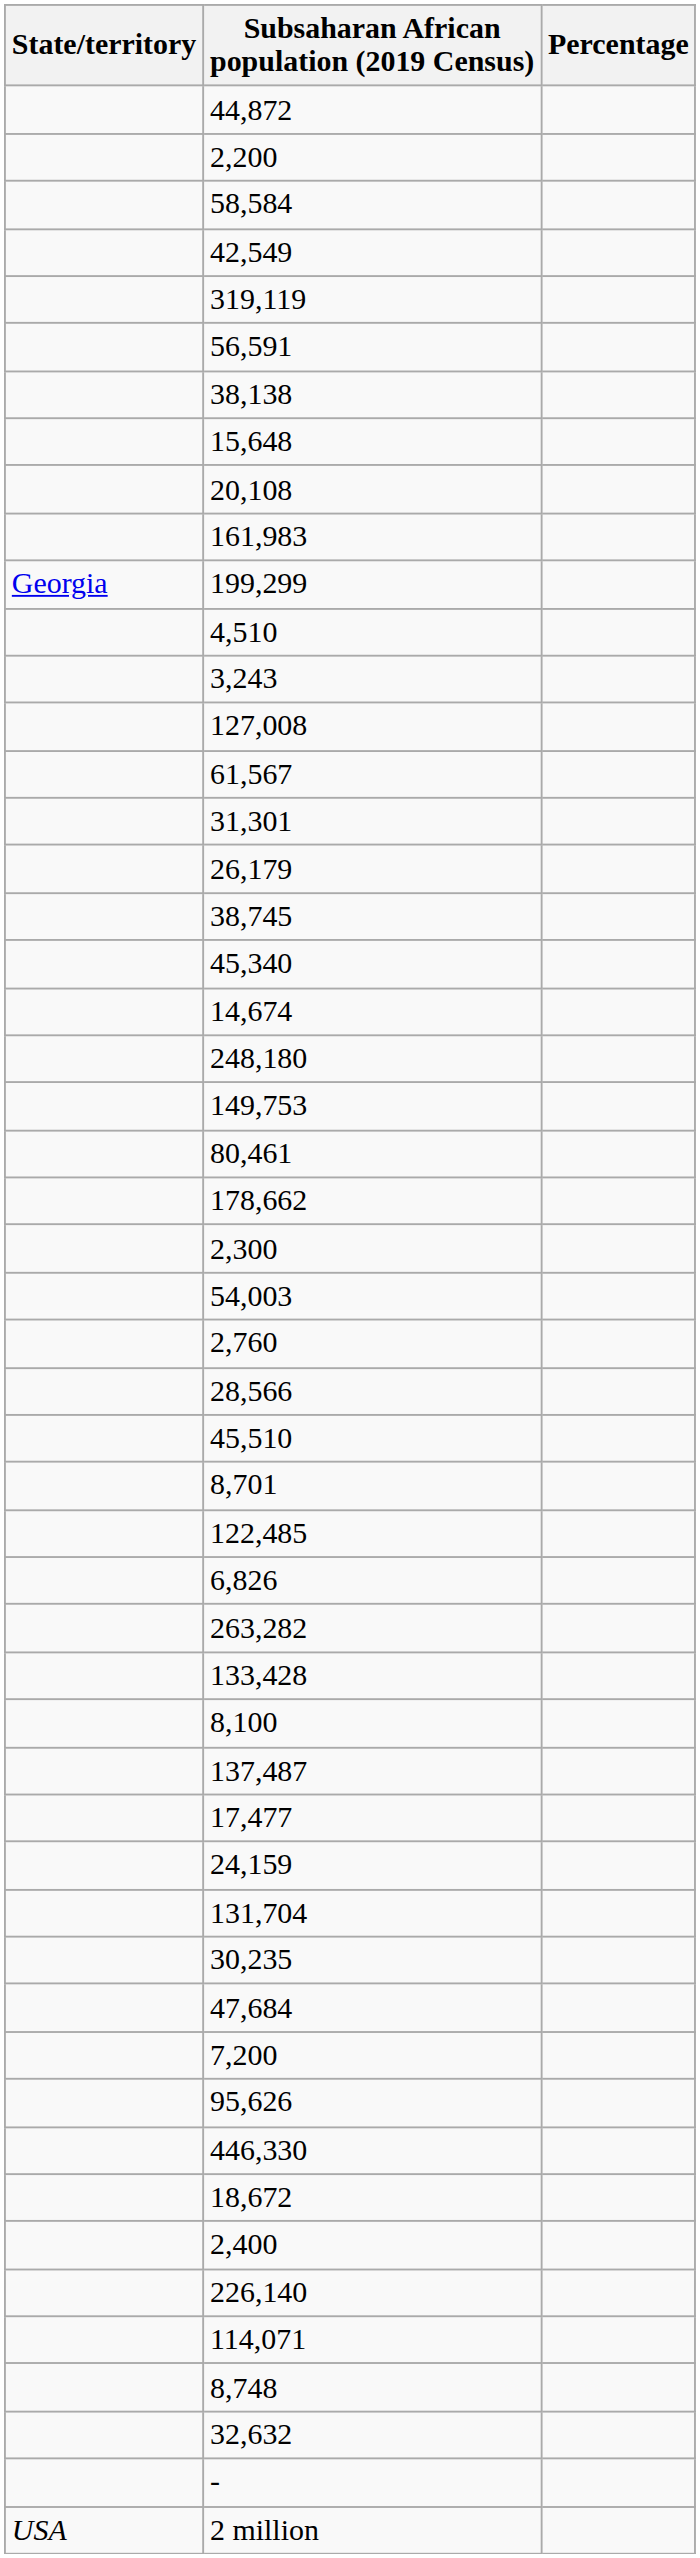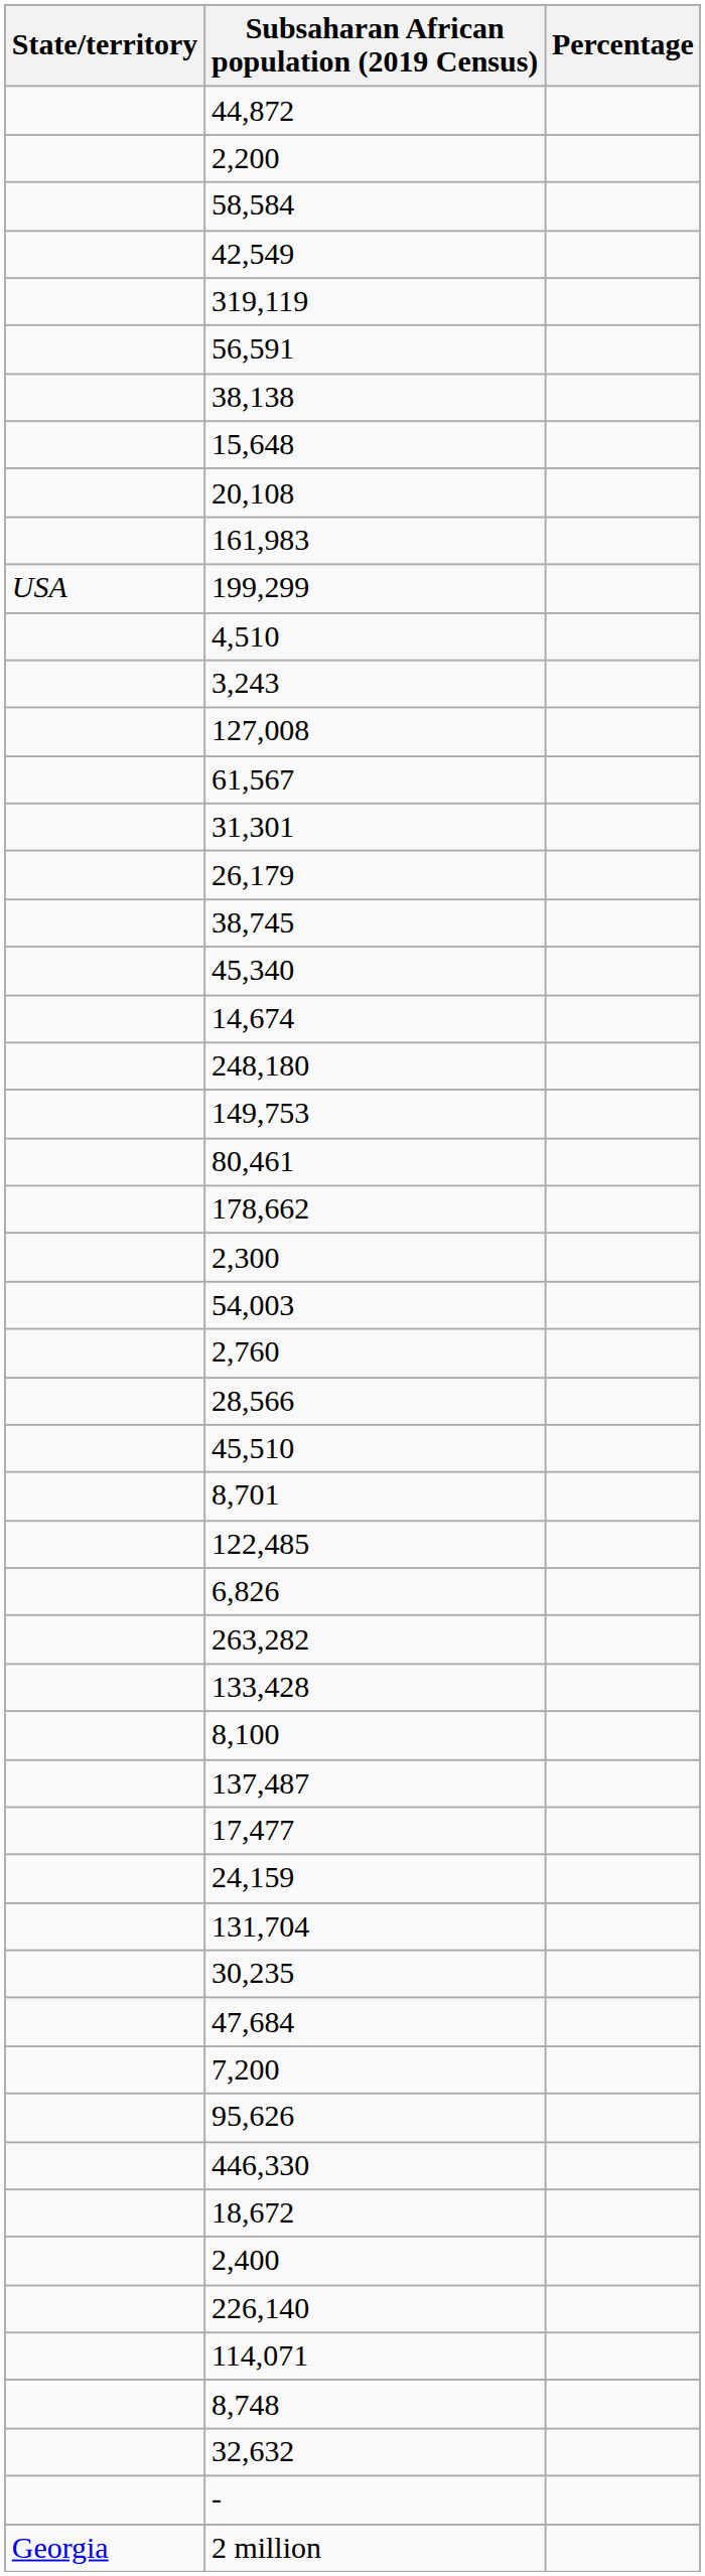199,299 | State/territory: Georgia -> USA
2 million | State/territory: USA -> Georgia
